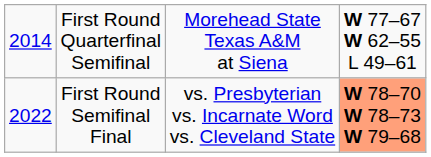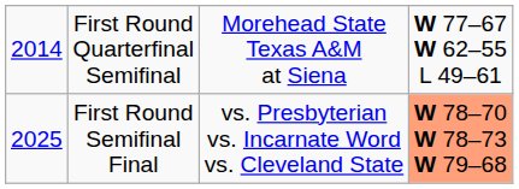First Round Semifinal Final | column 1: 2022 -> 2025
